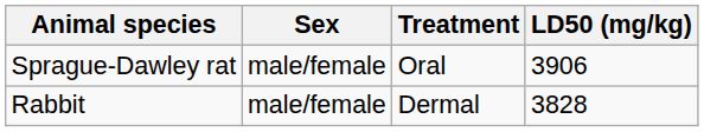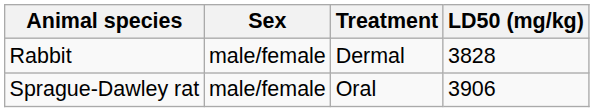rows swapped: Sprague-Dawley rat <-> Rabbit
